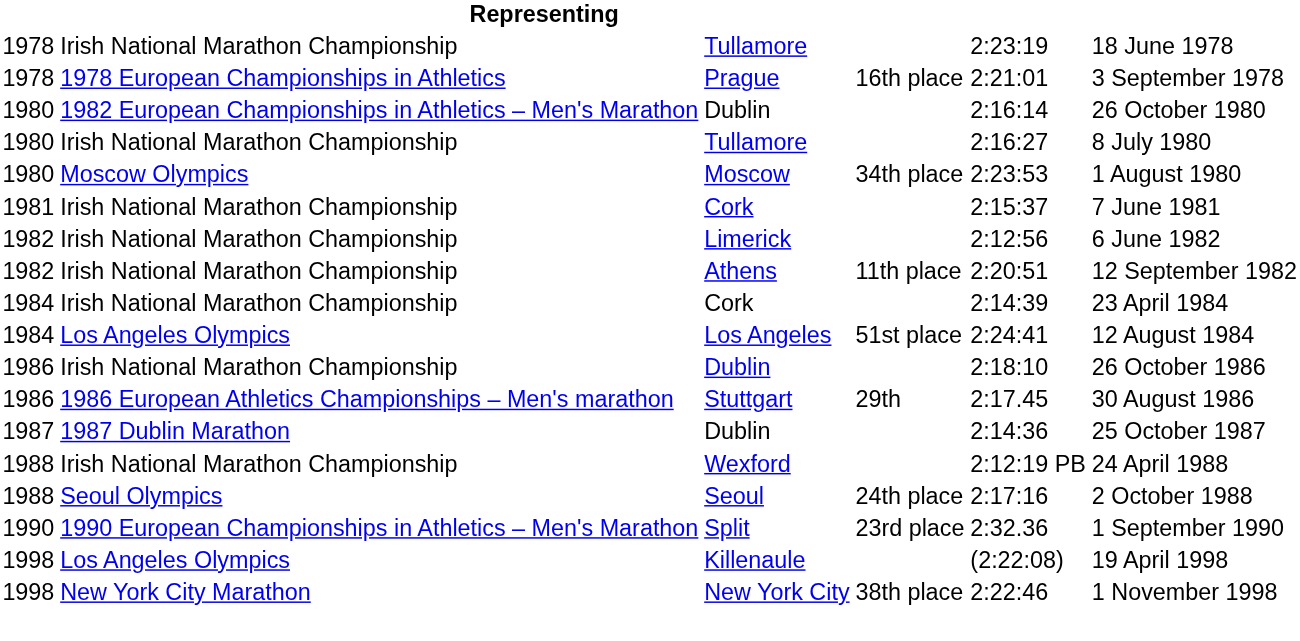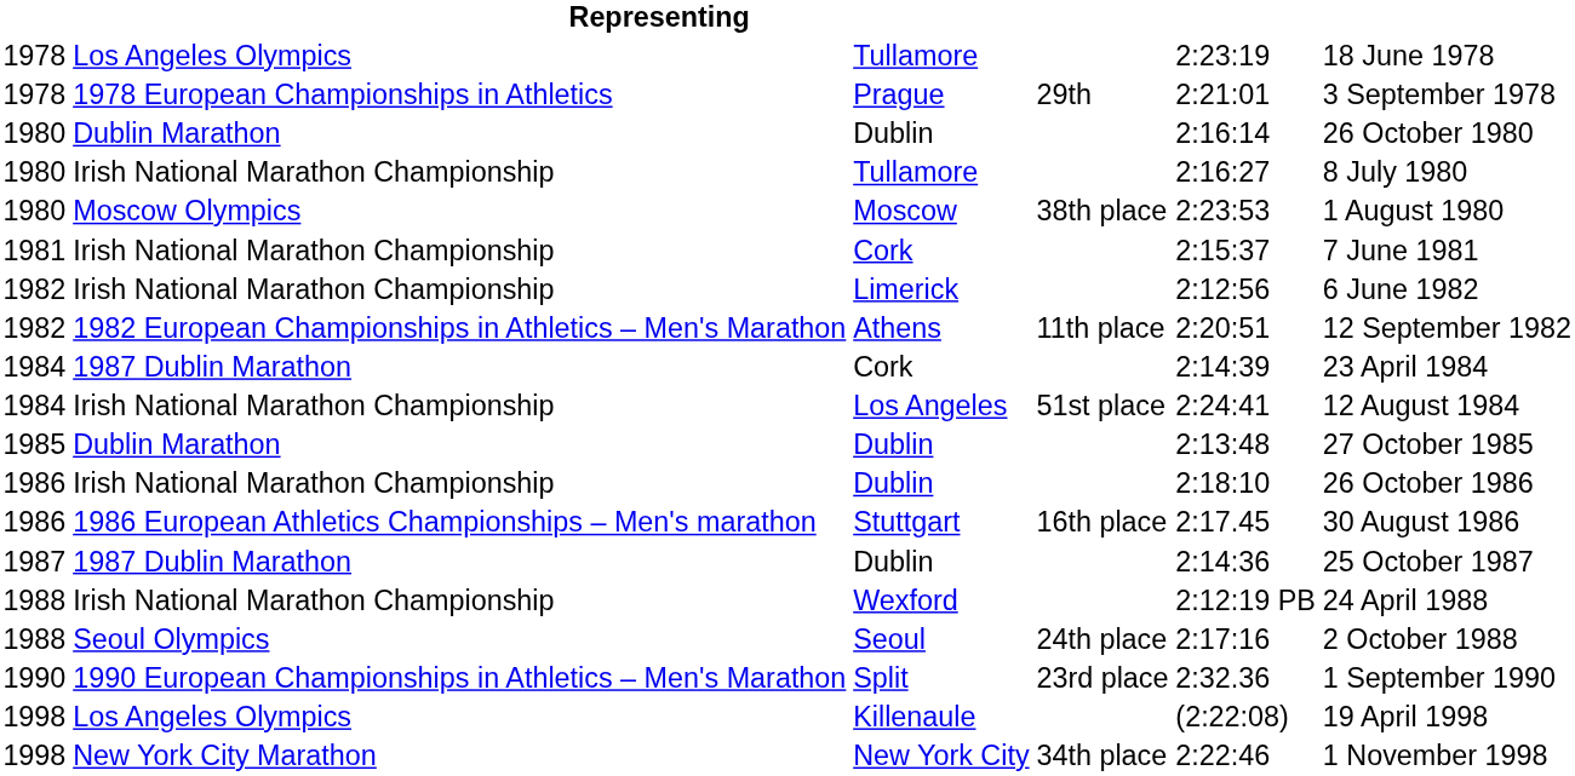1978 / Tullamore | column 2: Irish National Marathon Championship -> Los Angeles Olympics
Prague | column 4: 16th place -> 29th
1980 / Dublin | column 2: 1982 European Championships in Athletics – Men's Marathon -> Dublin Marathon
Moscow | column 4: 34th place -> 38th place
Athens | column 2: Irish National Marathon Championship -> 1982 European Championships in Athletics – Men's Marathon
1984 / Cork | column 2: Irish National Marathon Championship -> 1987 Dublin Marathon
Los Angeles | column 2: Los Angeles Olympics -> Irish National Marathon Championship
+ row: 1985 | Dublin Marathon | Dublin | 2:13:48 | 27 October 1985
Stuttgart | column 4: 29th -> 16th place
New York City | column 4: 38th place -> 34th place
